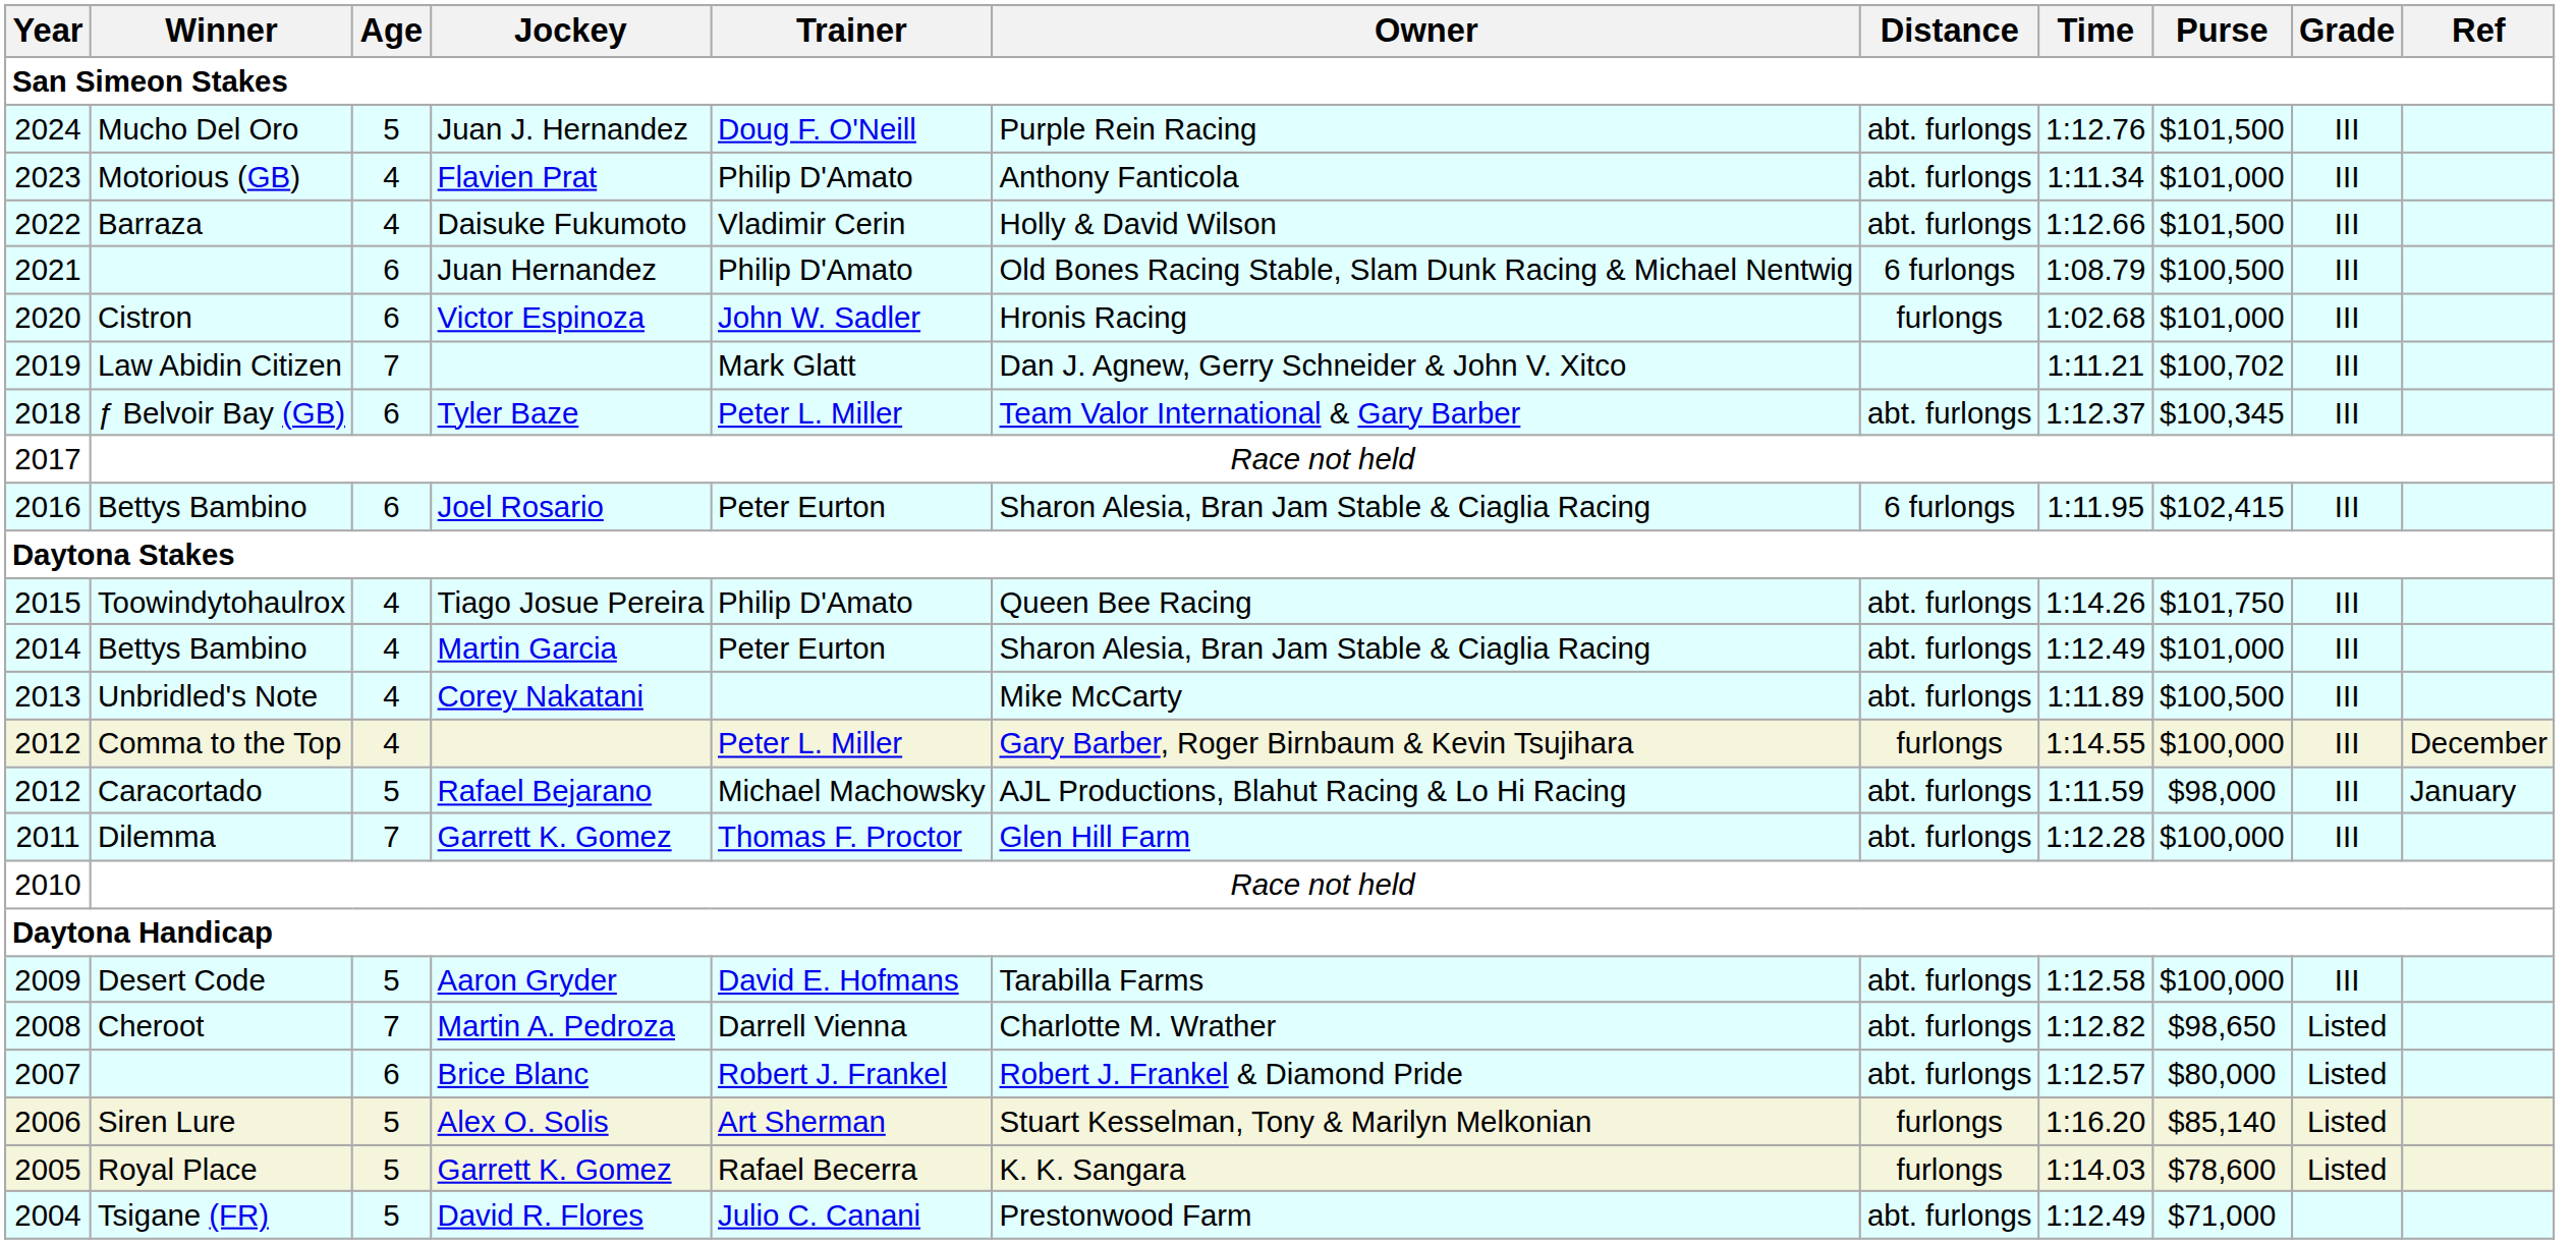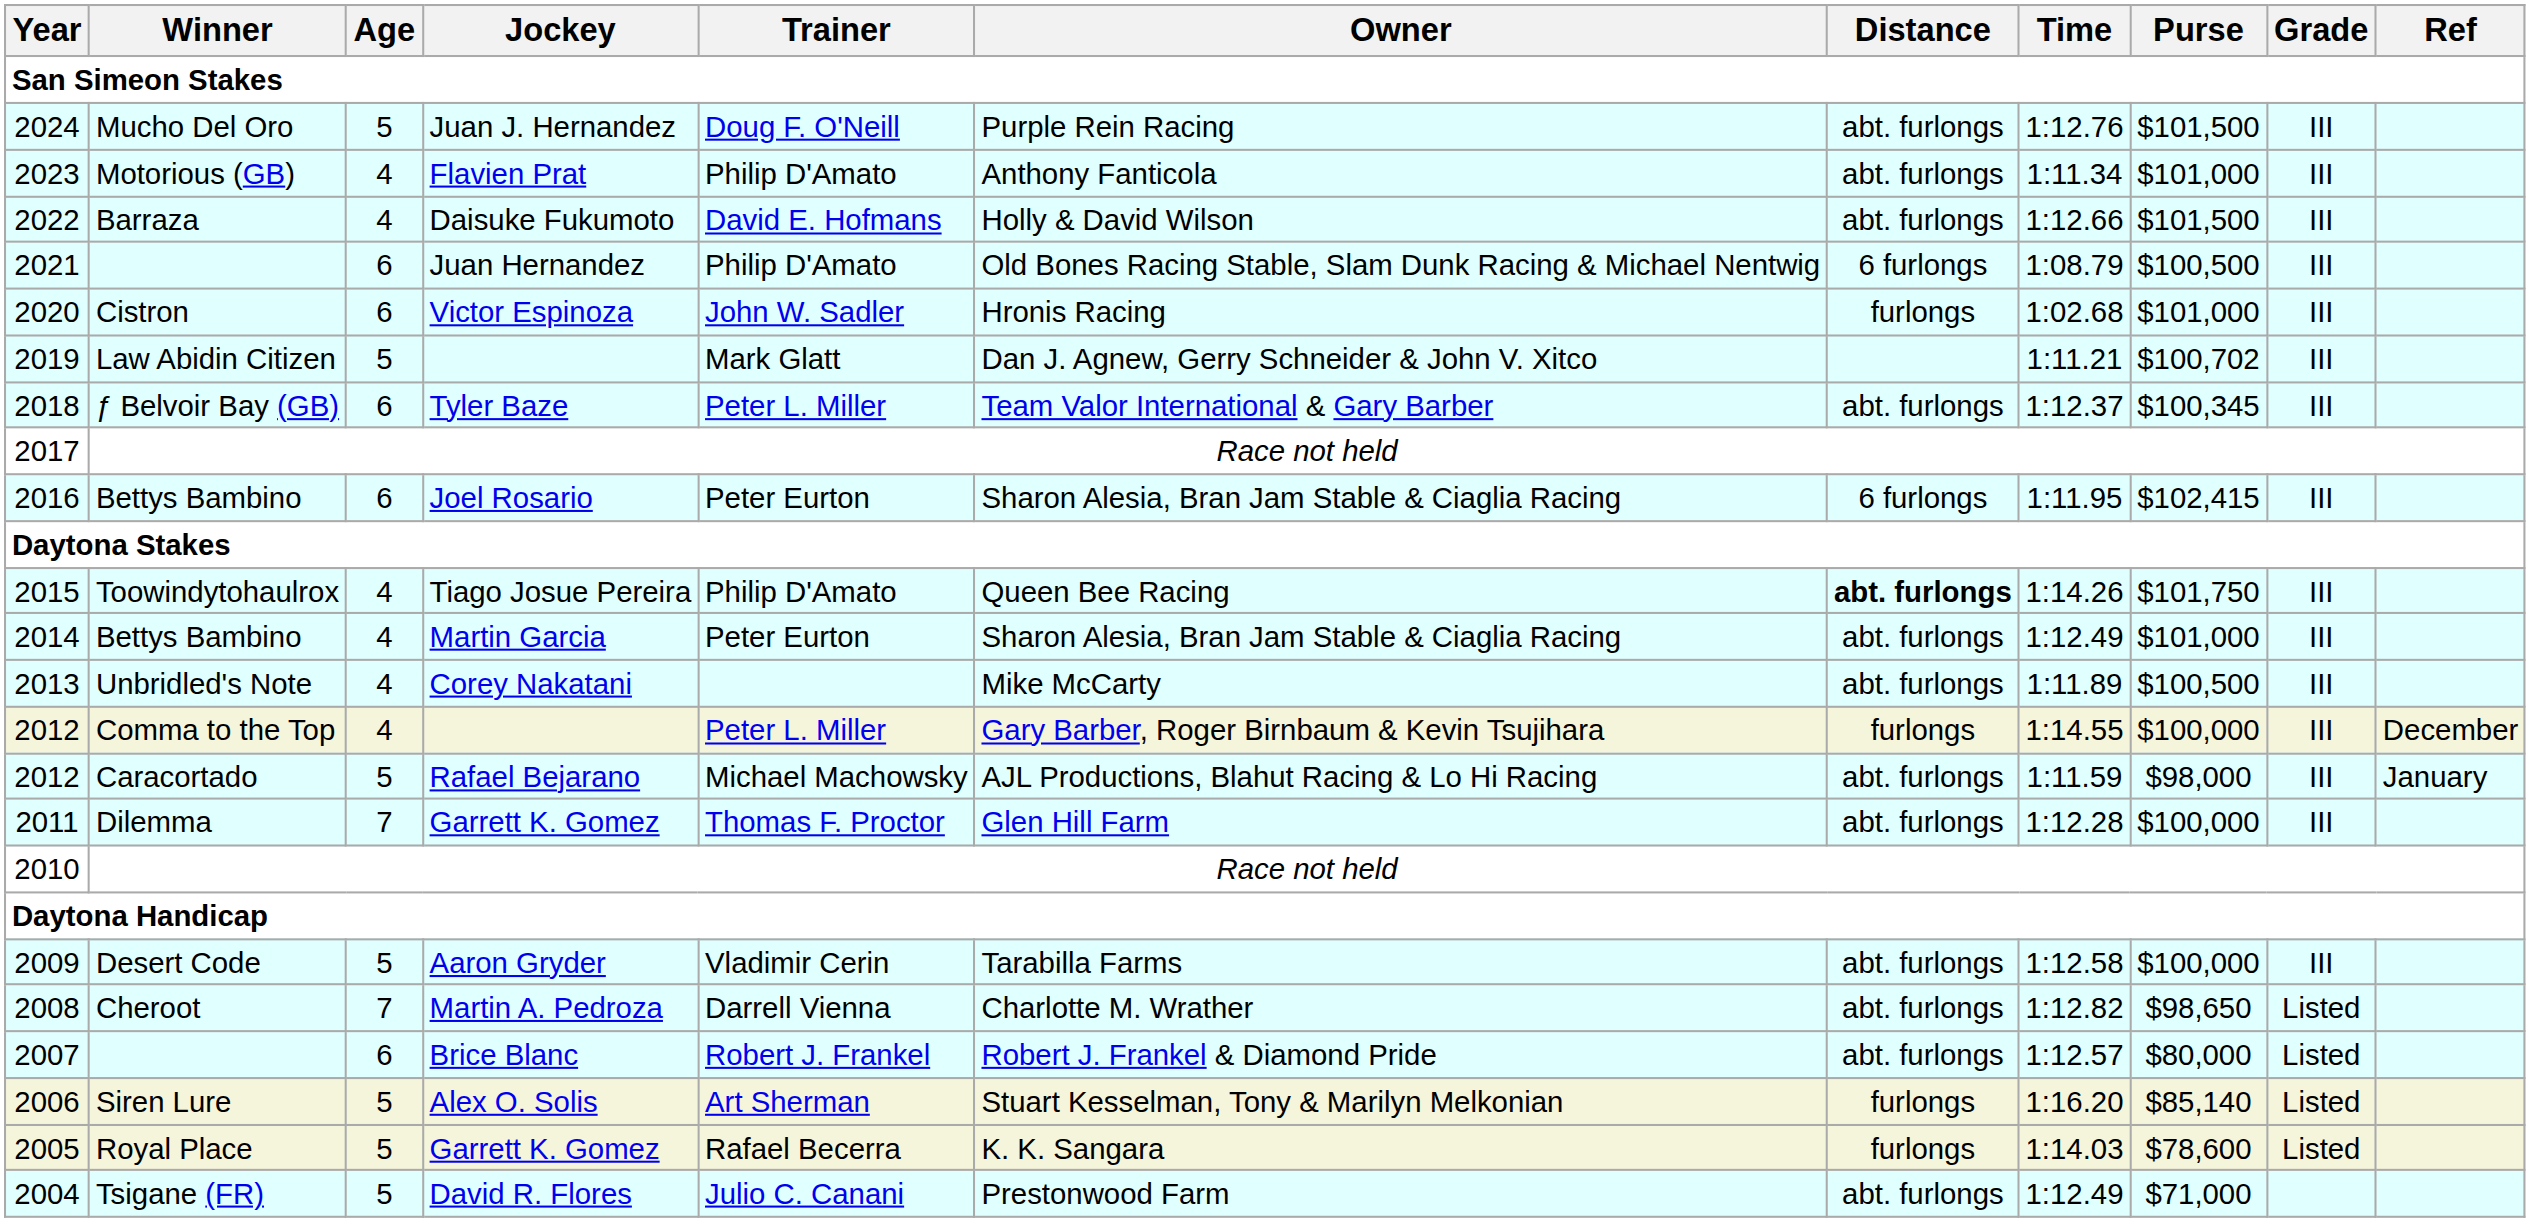2022 | Trainer: Vladimir Cerin -> David E. Hofmans
2019 | Age: 7 -> 5
2015 | Distance: normal -> bold
2009 | Trainer: David E. Hofmans -> Vladimir Cerin
